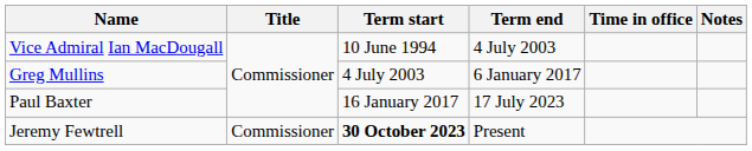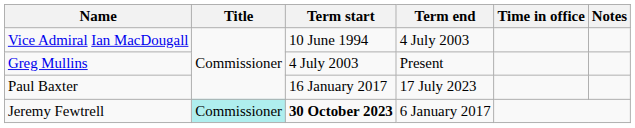Greg Mullins | Term end: 6 January 2017 -> Present
Jeremy Fewtrell | Title: no background -> paleturquoise background
Jeremy Fewtrell | Term end: Present -> 6 January 2017
